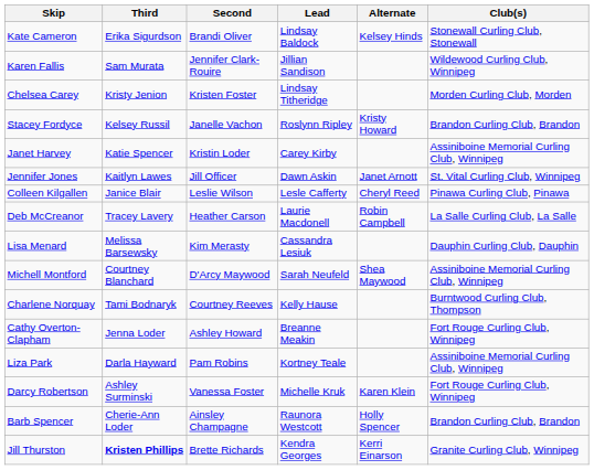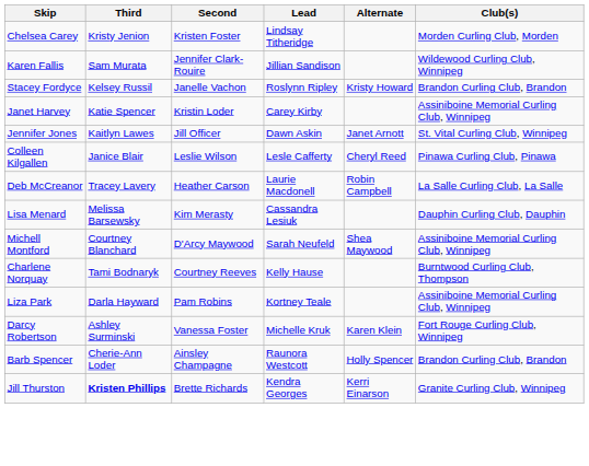- row: Kate Cameron | Erika Sigurdson | Brandi Oliver | Lindsay Baldock | Kelsey Hinds | Stonewall Curling Club, Stonewall
rows swapped: Chelsea Carey <-> Karen Fallis
- row: Cathy Overton-Clapham | Jenna Loder | Ashley Howard | Breanne Meakin | Fort Rouge Curling Club, Winnipeg
